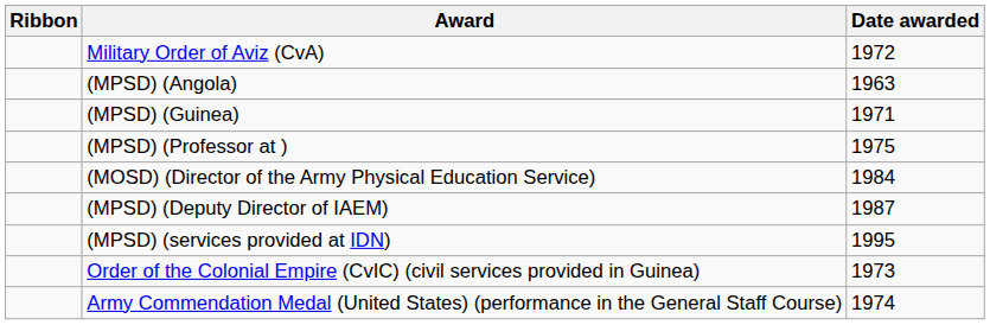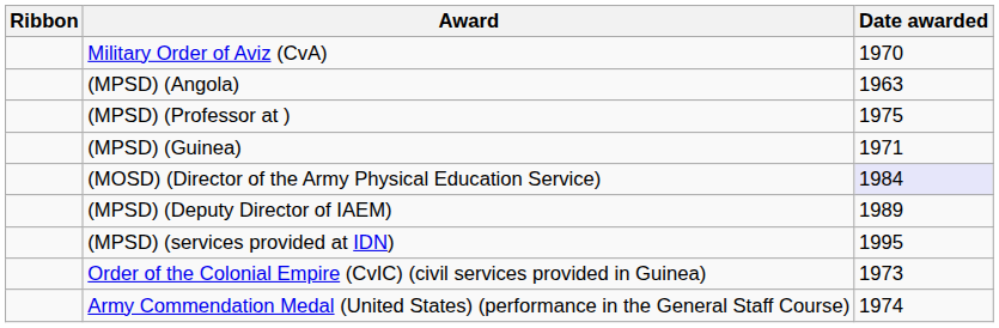Military Order of Aviz (CvA) | Date awarded: 1972 -> 1970
rows swapped: (MPSD) (Guinea) <-> (MPSD) (Professor at )
(MOSD) (Director of the Army Physical Education Service) | Date awarded: no background -> lavender background
(MPSD) (Deputy Director of IAEM) | Date awarded: 1987 -> 1989
